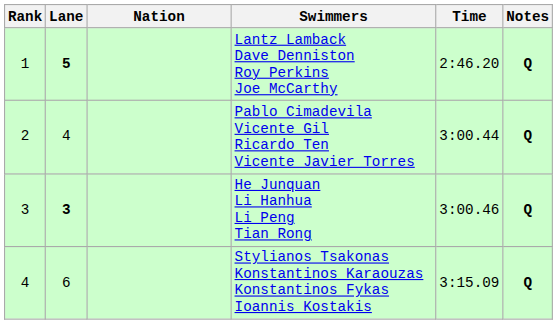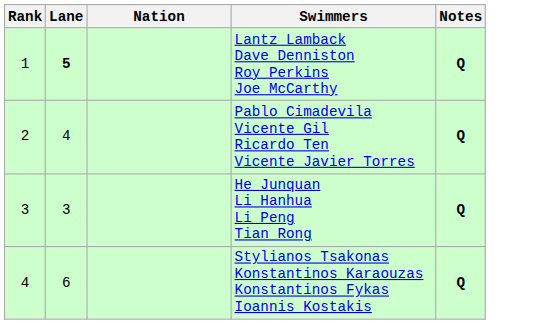- column: Time | 2:46.20 | 3:00.44 | 3:00.46 | 3:15.09
He Junquan Li Hanhua Li Peng Tian Rong | Lane: bold -> normal
